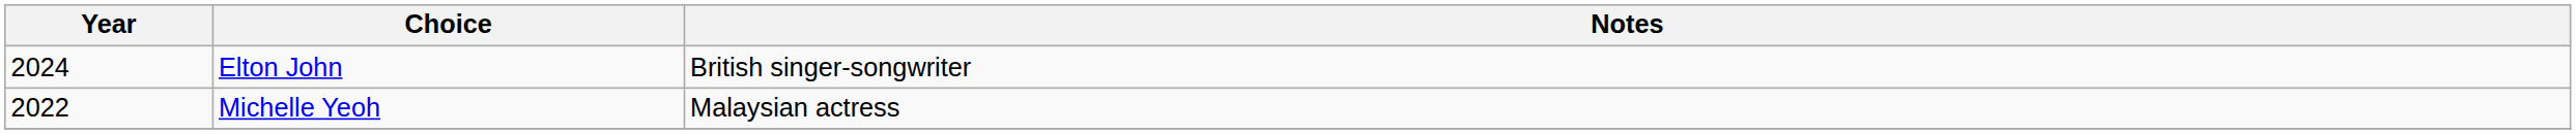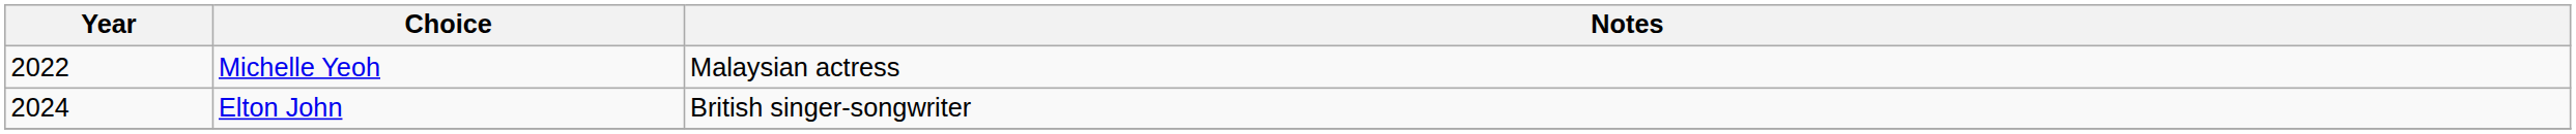rows swapped: Michelle Yeoh <-> Elton John
